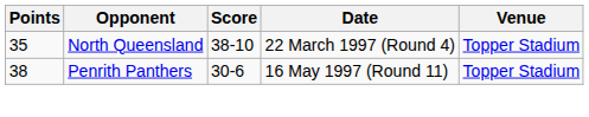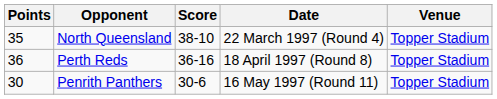+ row: 36 | Perth Reds | 36-16 | 18 April 1997 (Round 8) | Topper Stadium
Penrith Panthers | Points: 38 -> 30
